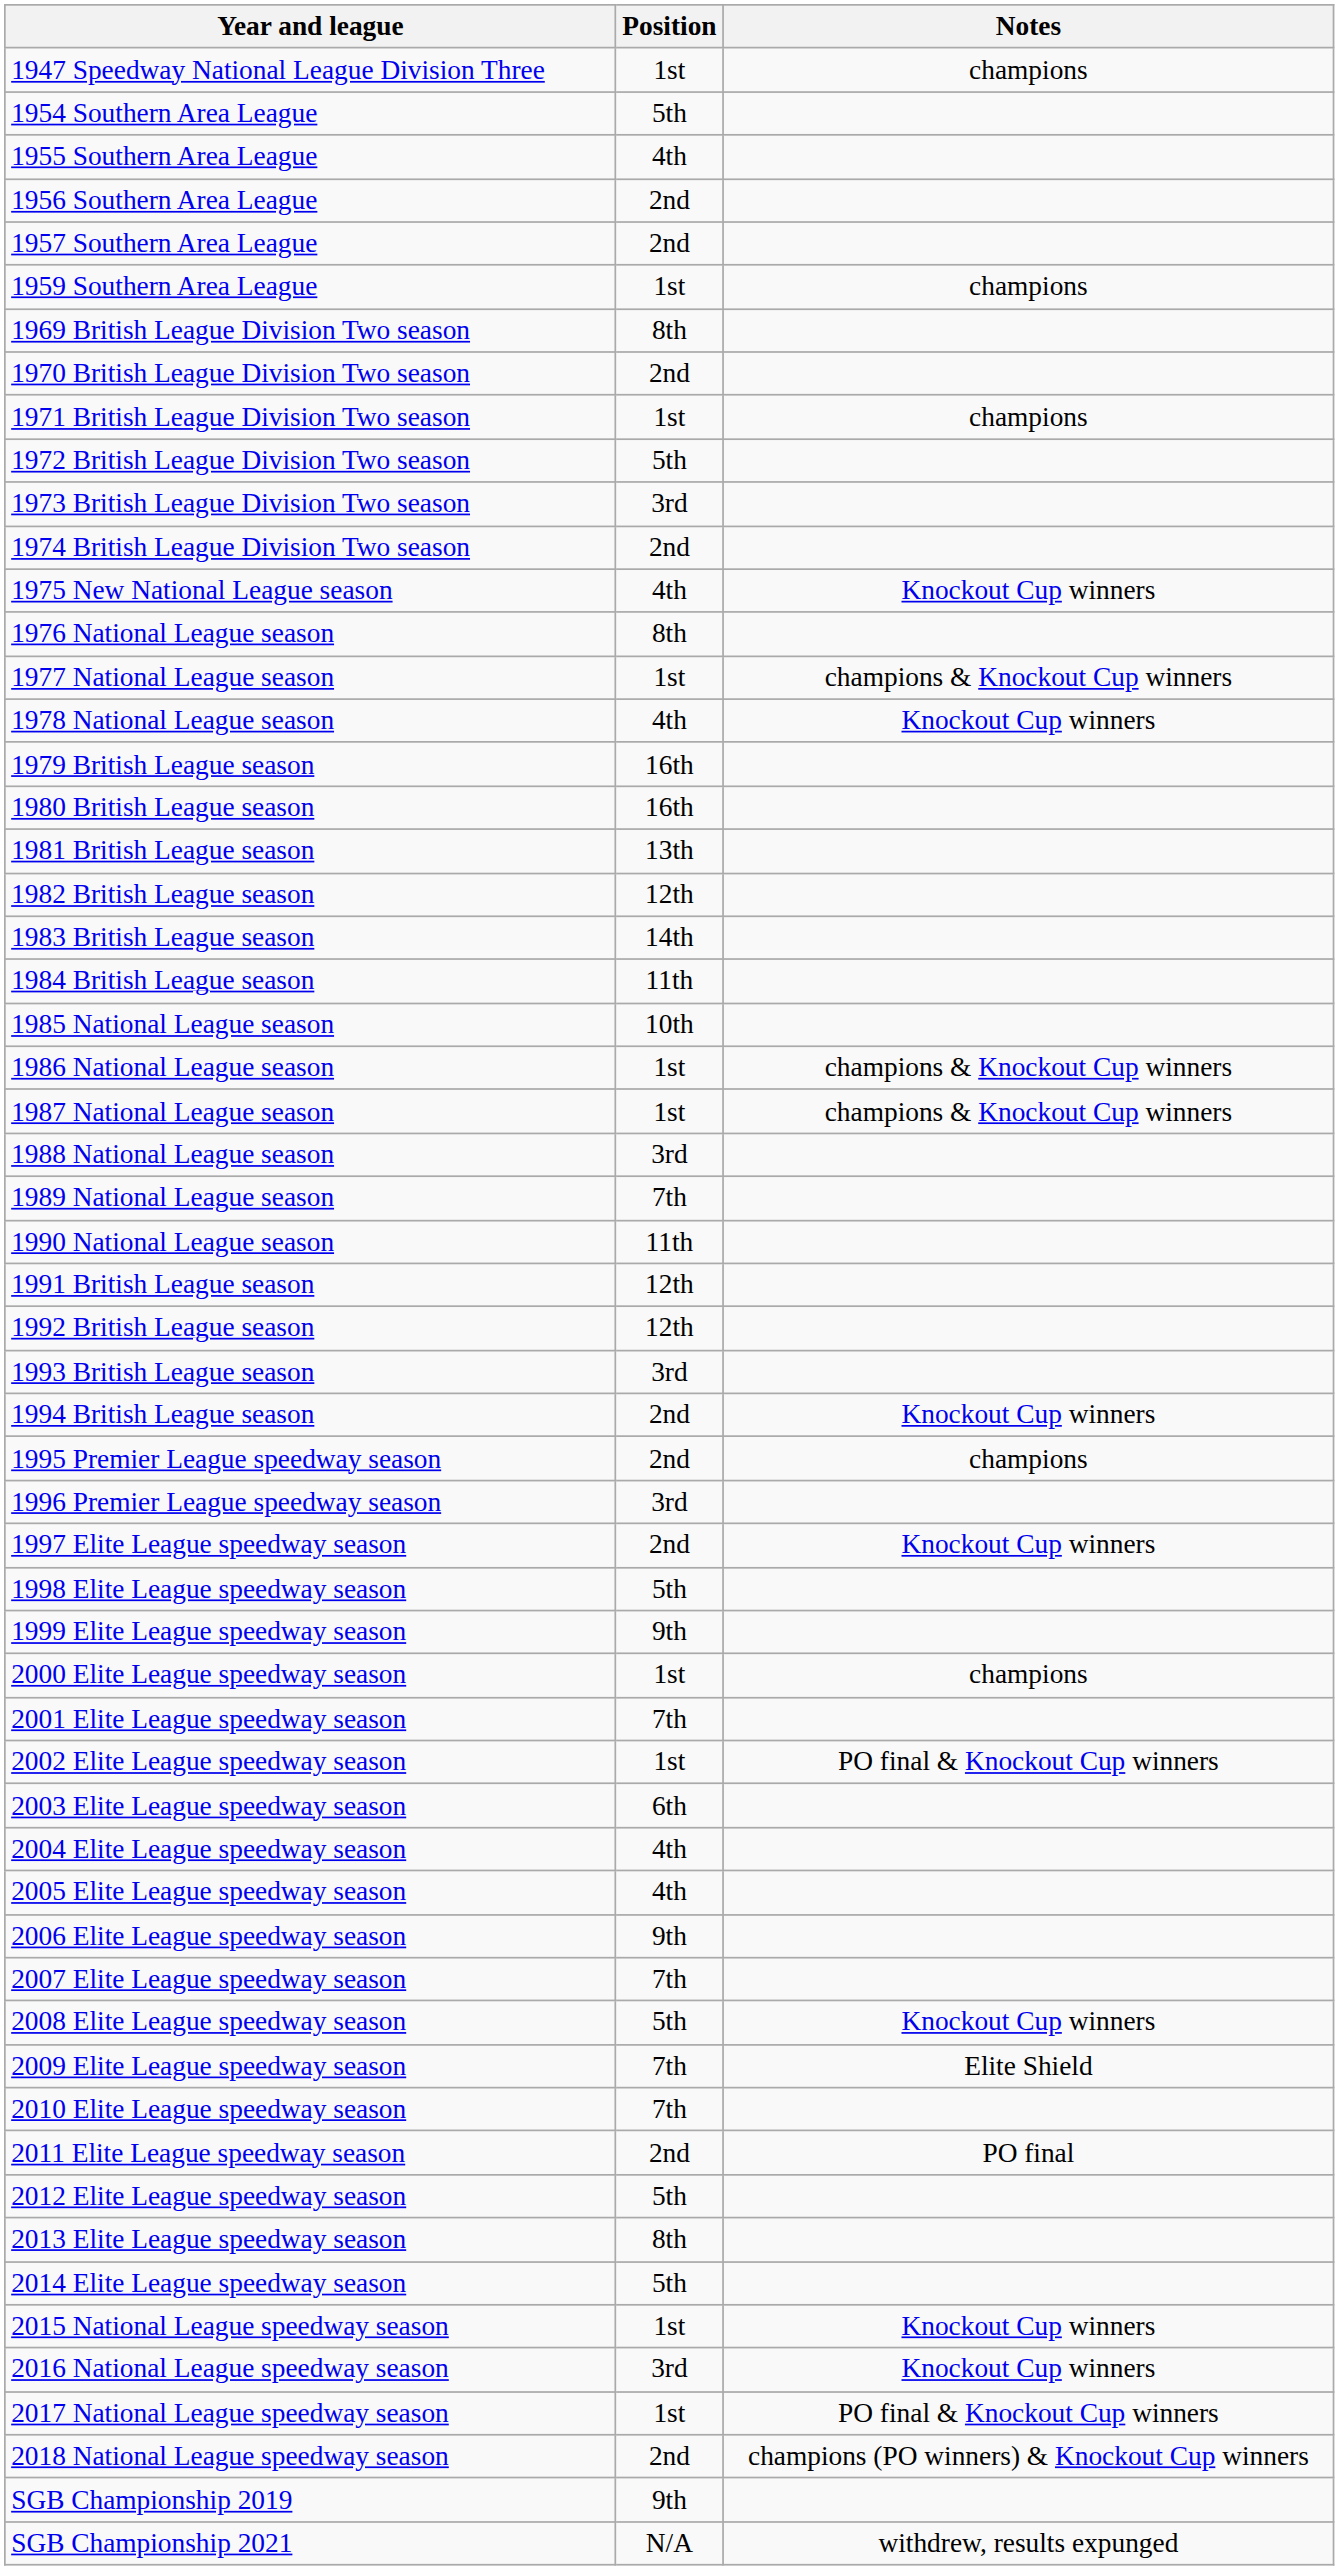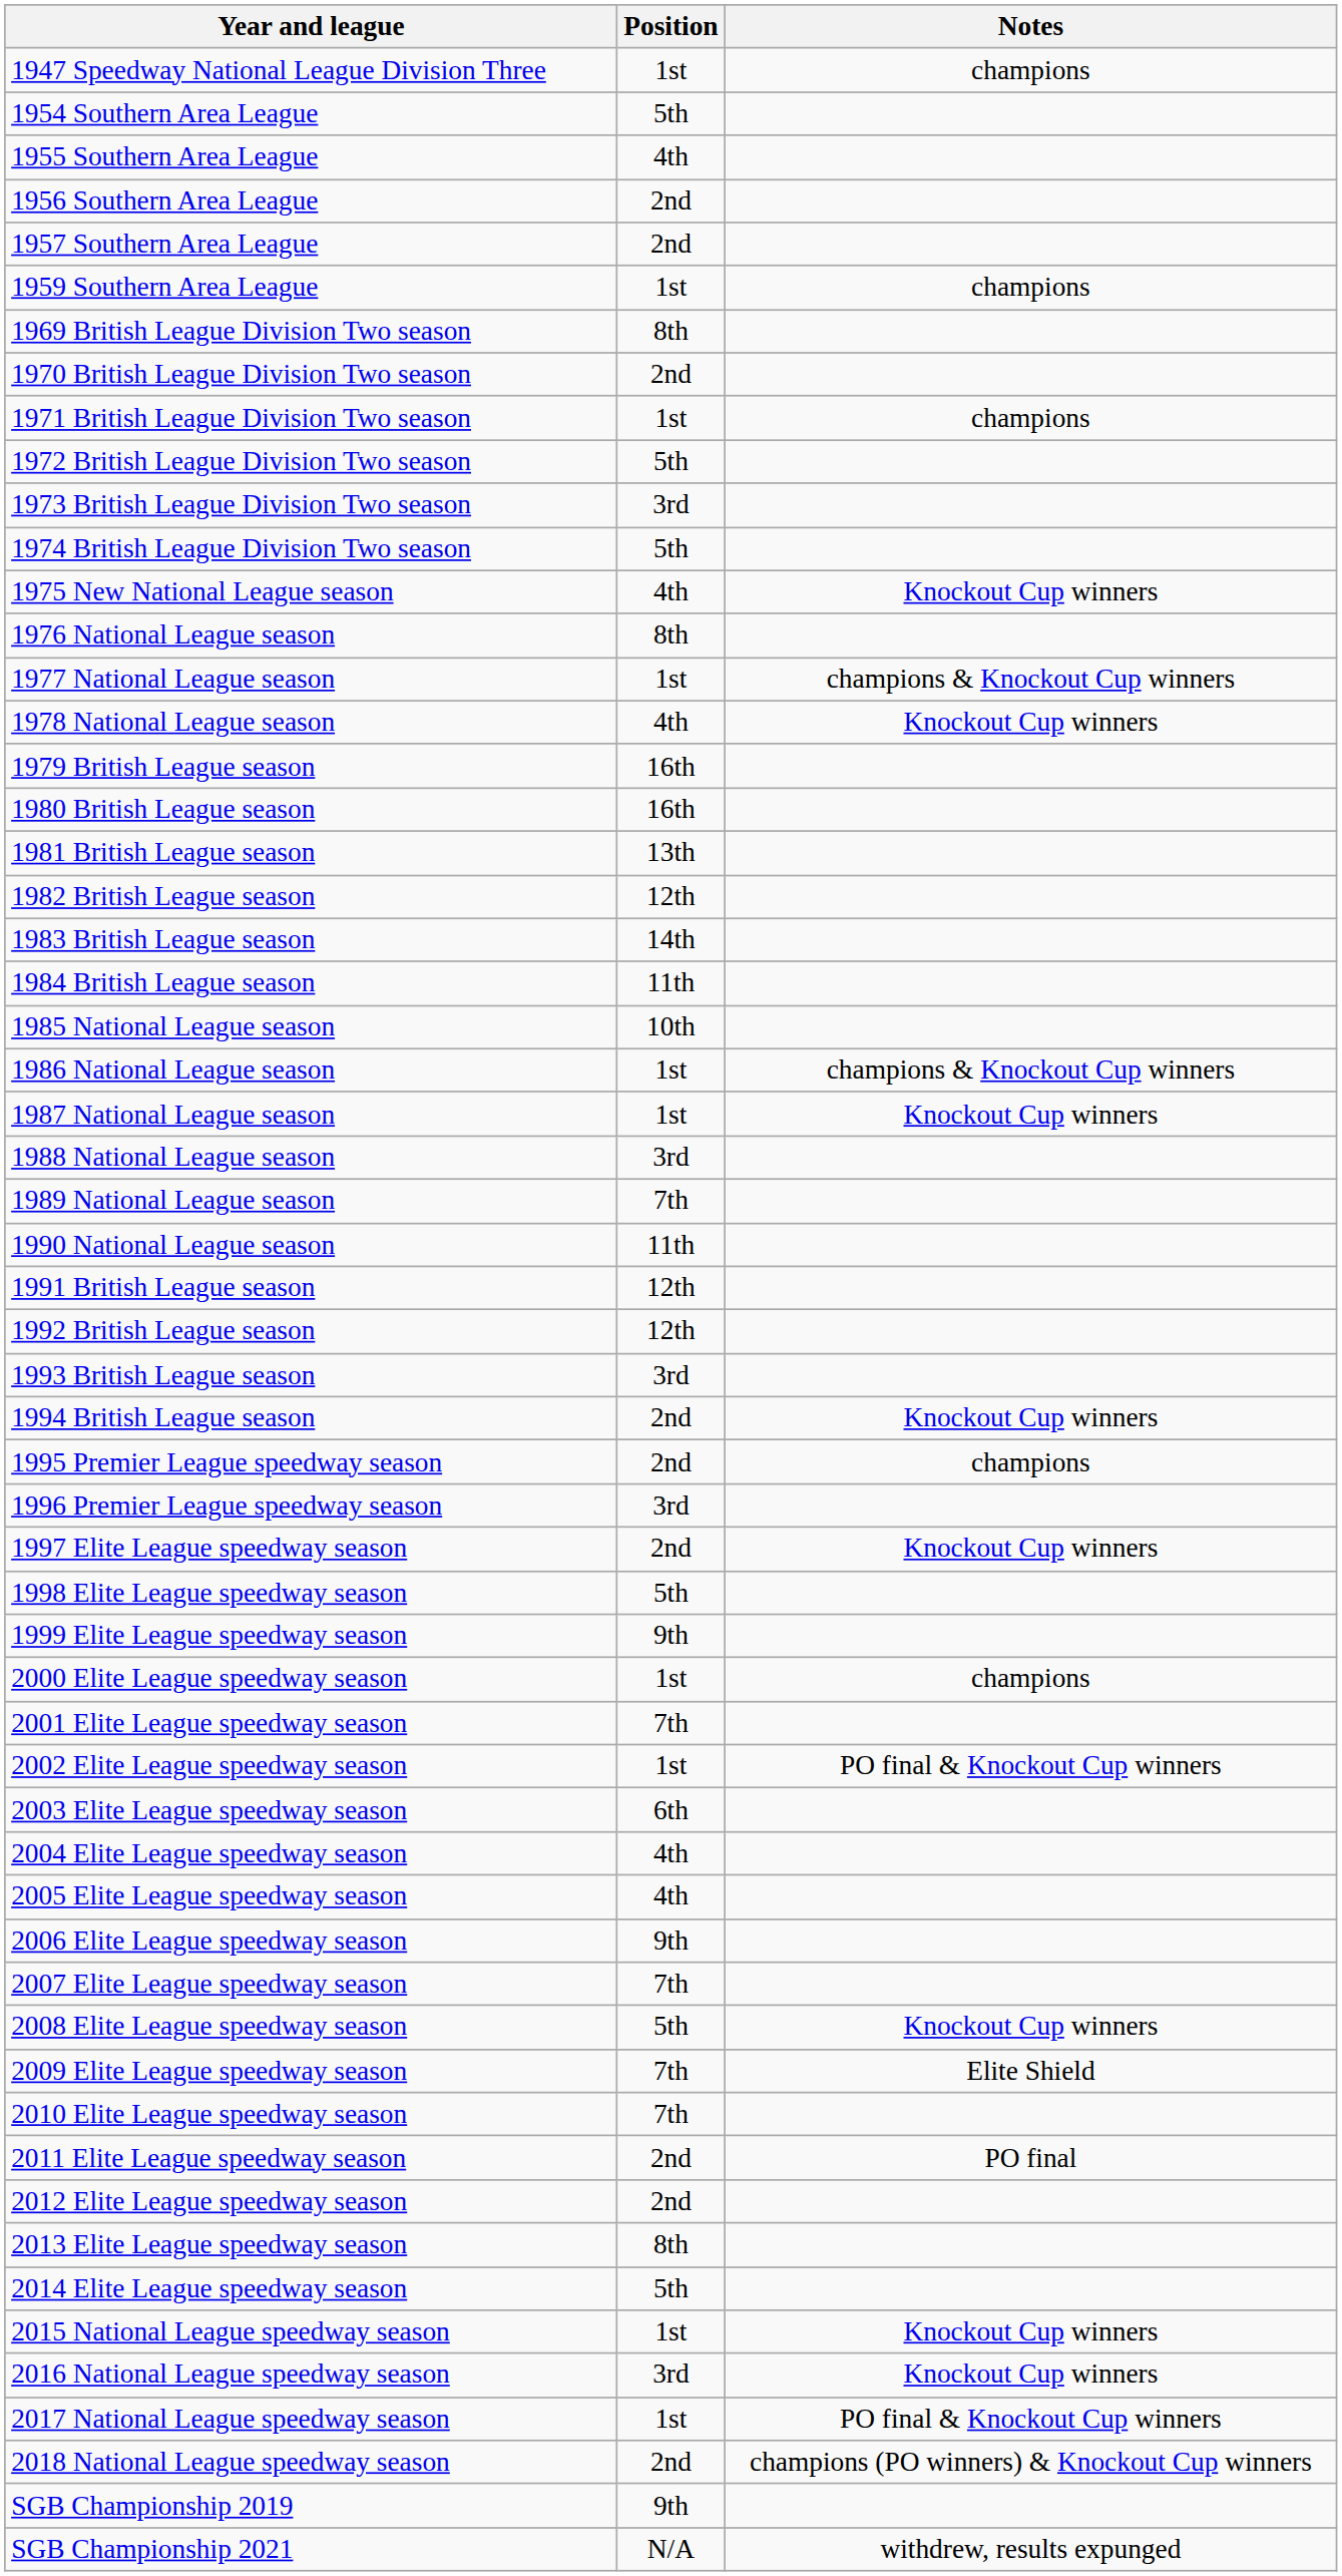1974 British League Division Two season | Position: 2nd -> 5th
1987 National League season | Notes: champions & Knockout Cup winners -> Knockout Cup winners
2012 Elite League speedway season | Position: 5th -> 2nd
